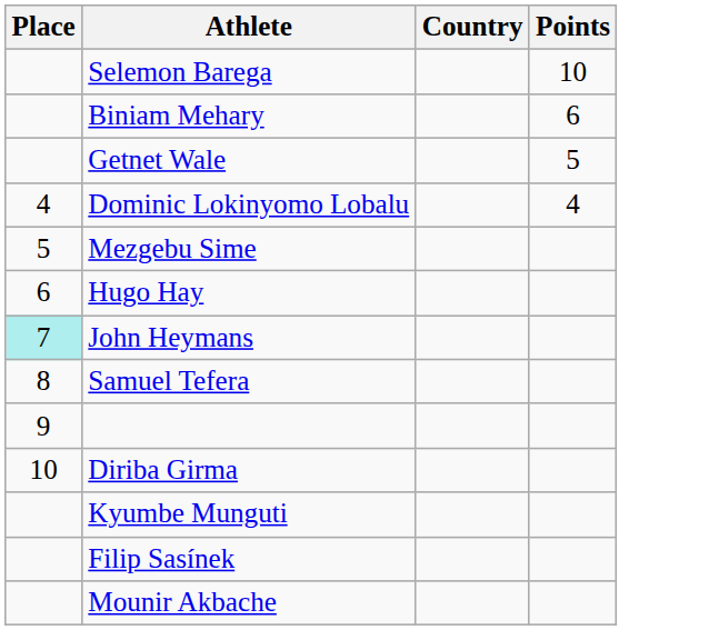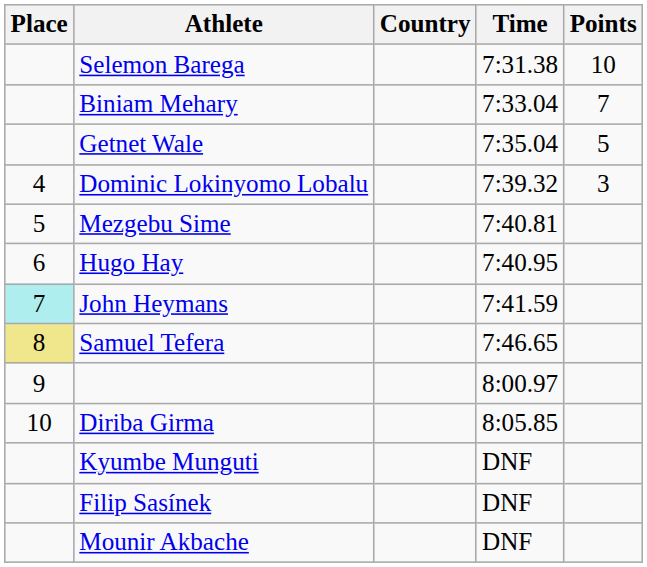+ column: Time | 7:31.38 | 7:33.04 | 7:35.04 | 7:39.32 | 7:40.81 | 7:40.95 | 7:41.59 | 7:46.65 | 8:00.97 | 8:05.85 | DNF | DNF | DNF
Biniam Mehary | Points: 6 -> 7
Dominic Lokinyomo Lobalu | Points: 4 -> 3
Samuel Tefera | Place: no background -> khaki background
